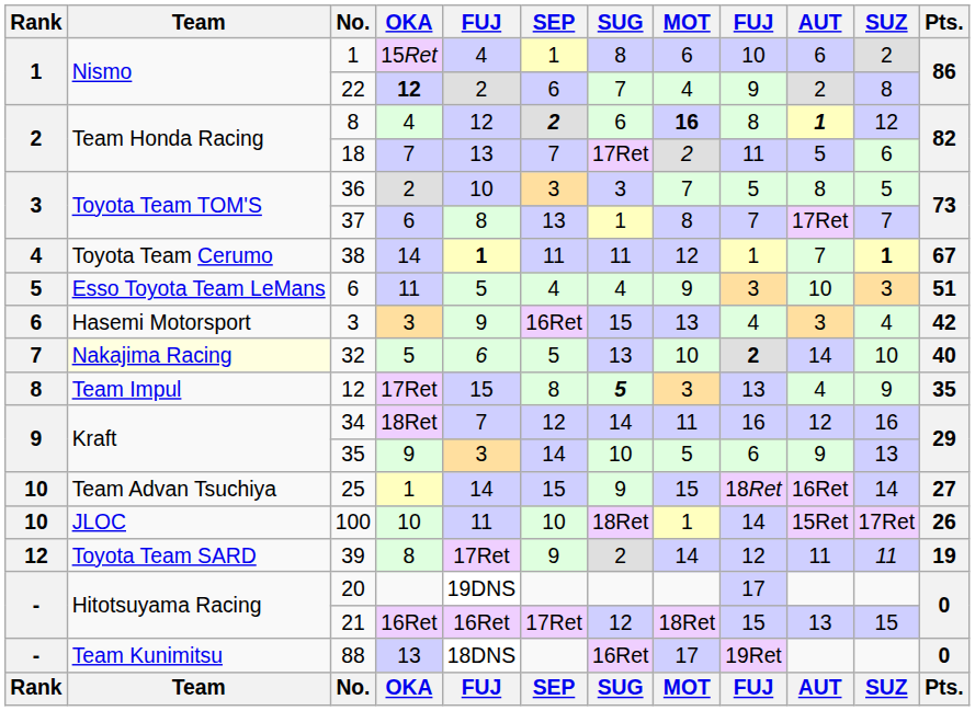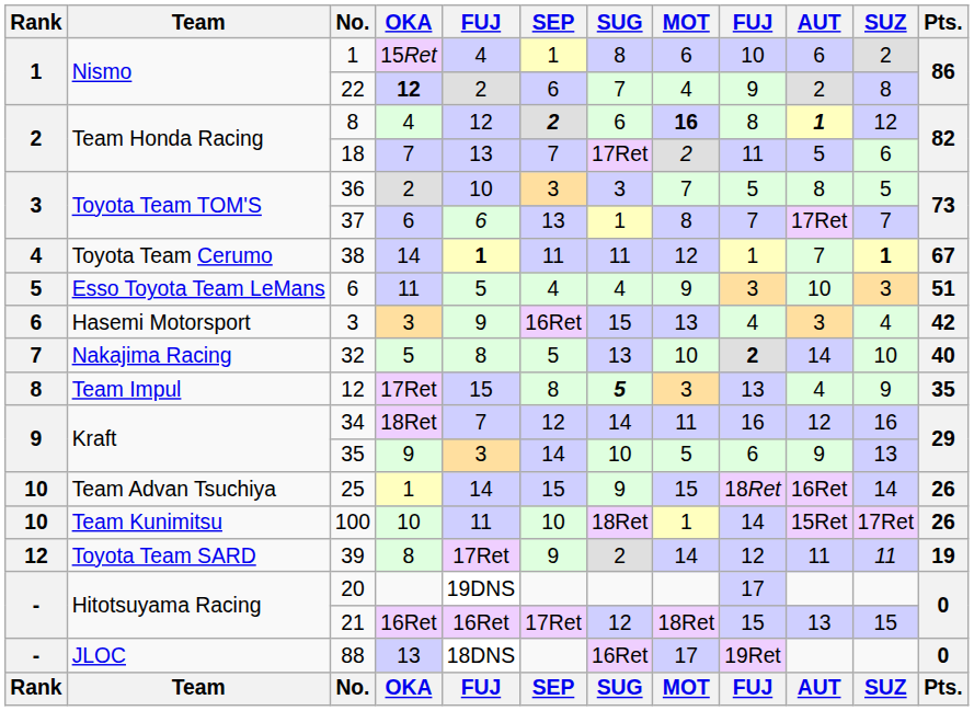37 | column 5: 8 -> 6
32 | Team: lightyellow background -> no background
32 | column 5: 6 -> 8
25 | Pts.: 27 -> 26
100 | Team: JLOC -> Team Kunimitsu
88 | Team: Team Kunimitsu -> JLOC
